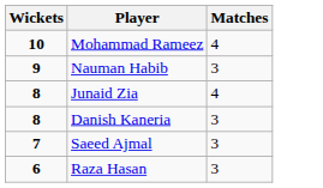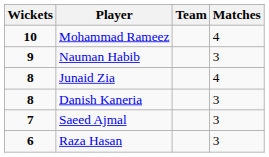+ column: Team
